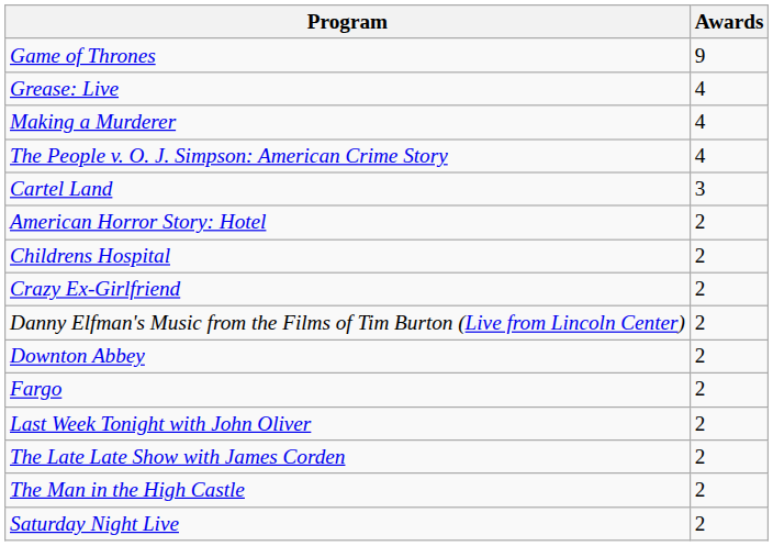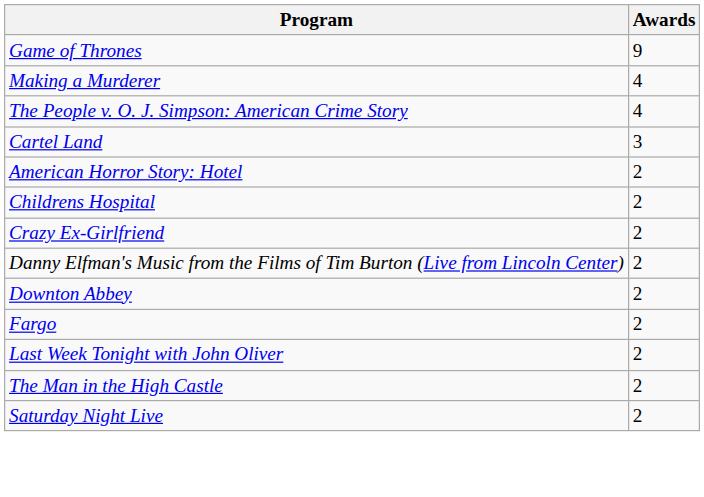- row: Grease: Live | 4
- row: The Late Late Show with James Corden | 2
